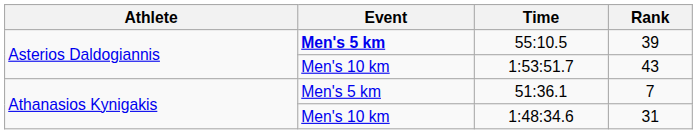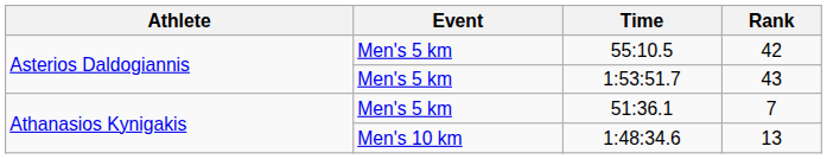55:10.5 | Event: bold -> normal
55:10.5 | Rank: 39 -> 42
1:53:51.7 | Event: Men's 10 km -> Men's 5 km
1:48:34.6 | Rank: 31 -> 13
